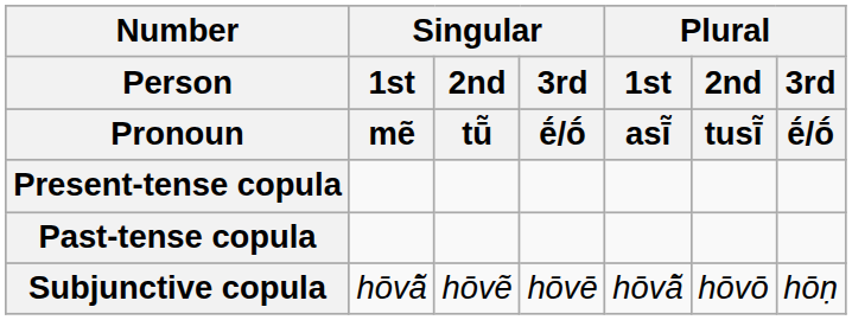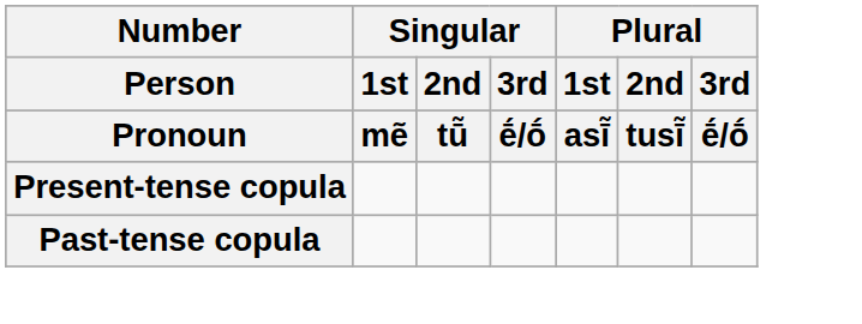- row: Subjunctive copula | hōvā̃ | hōvẽ | hōvē | hōvā̃ | hōvō | hōṇ
